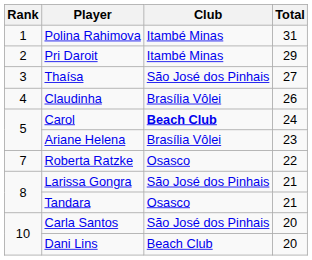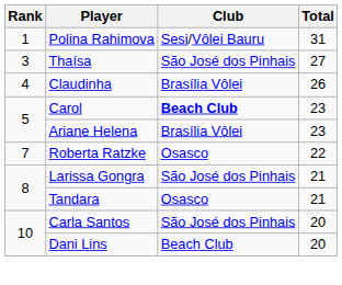Polina Rahimova | Club: Itambé Minas -> Sesi/Vôlei Bauru
- row: 2 | Pri Daroit | Itambé Minas | 29
Carol | Total: 24 -> 23
